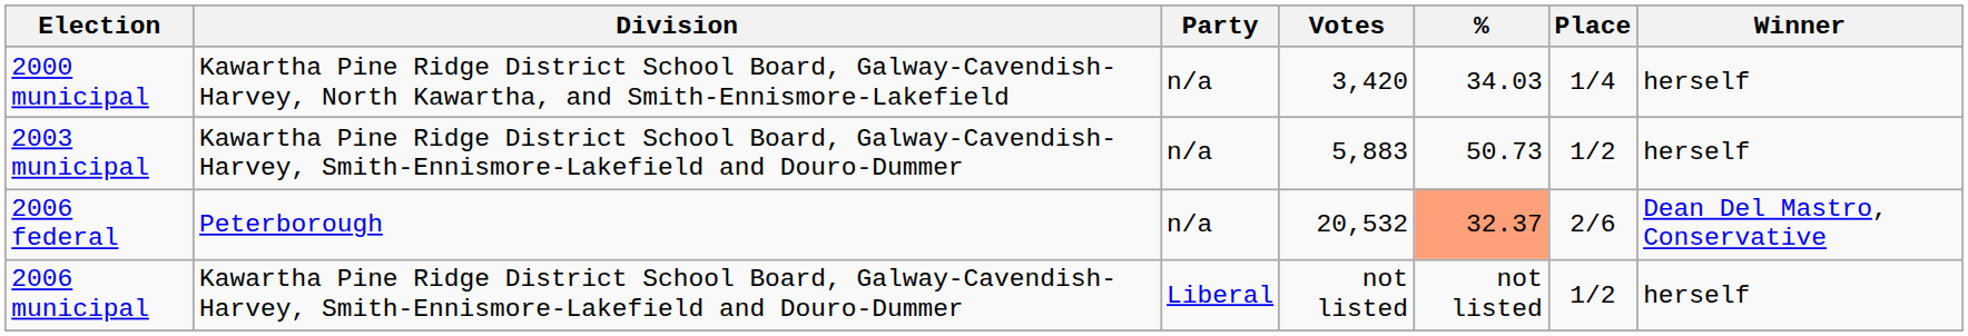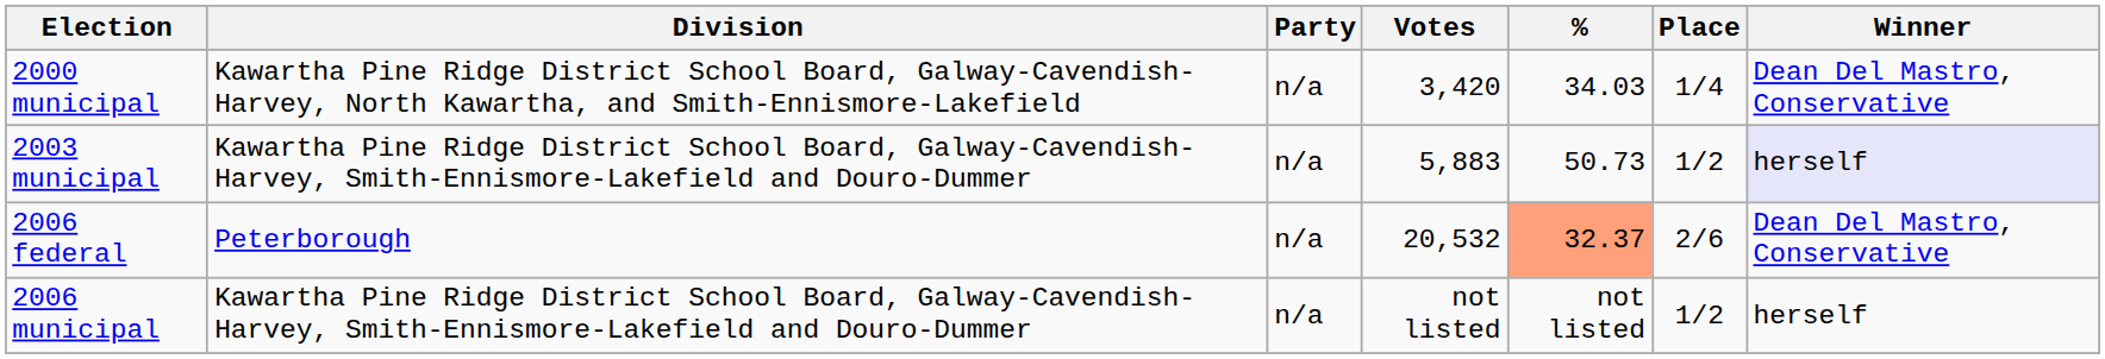2000 municipal | Winner: herself -> Dean Del Mastro, Conservative
2003 municipal | Winner: no background -> lavender background
2006 municipal | Party: Liberal -> n/a
